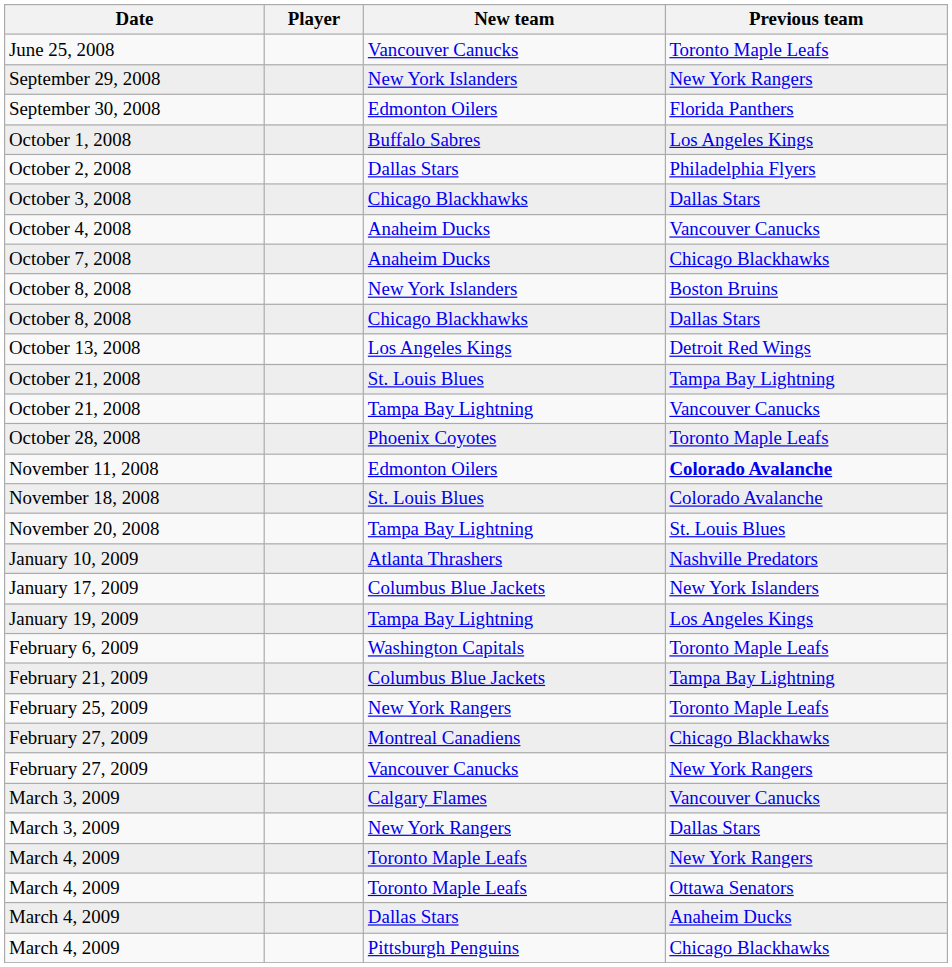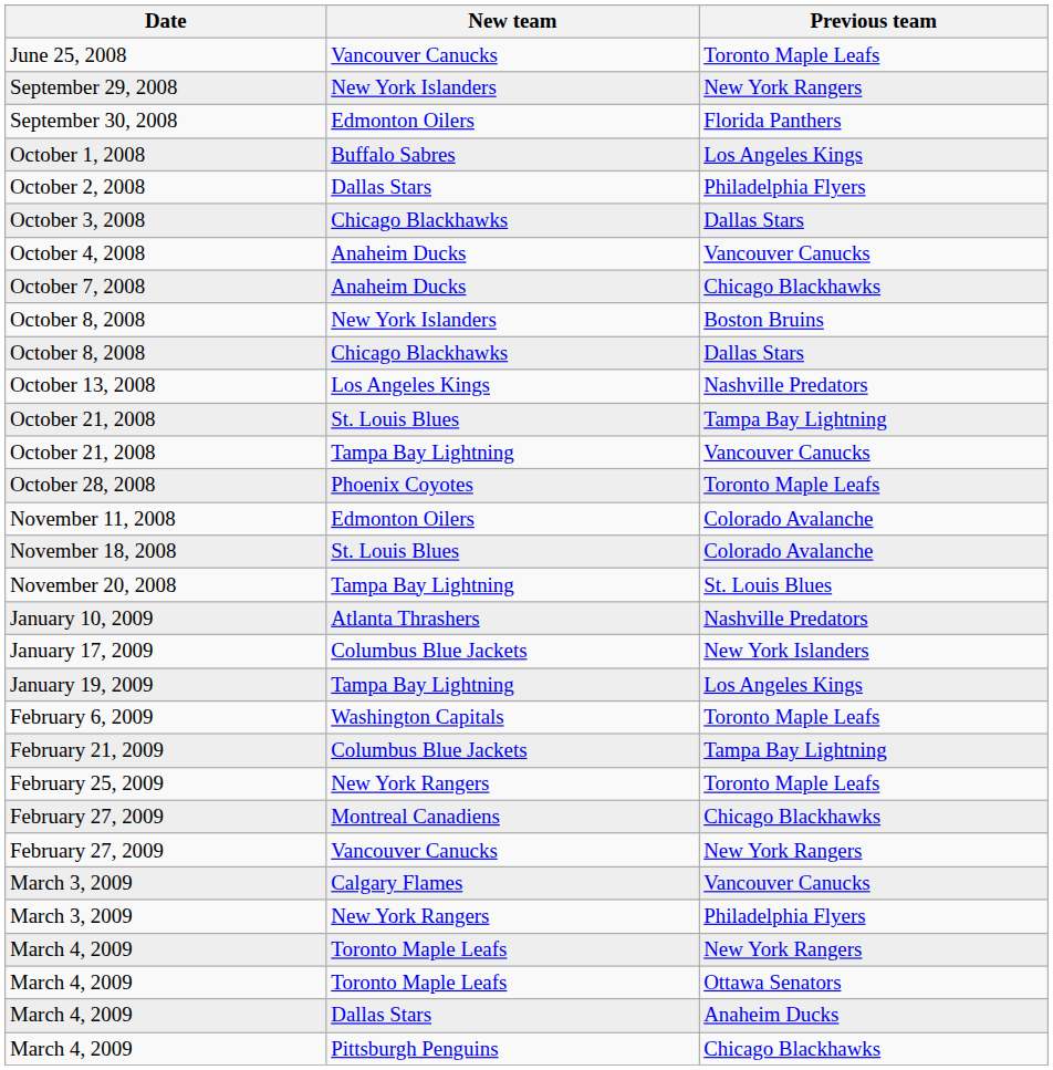- column: Player
October 13, 2008 | Previous team: Detroit Red Wings -> Nashville Predators
November 11, 2008 | Previous team: bold -> normal
March 3, 2009 / New York Rangers | Previous team: Dallas Stars -> Philadelphia Flyers
